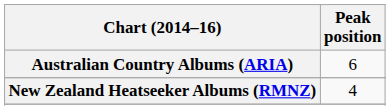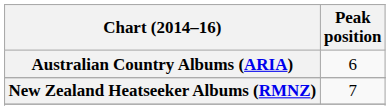New Zealand Heatseeker Albums (RMNZ) | Peak position: 4 -> 7
